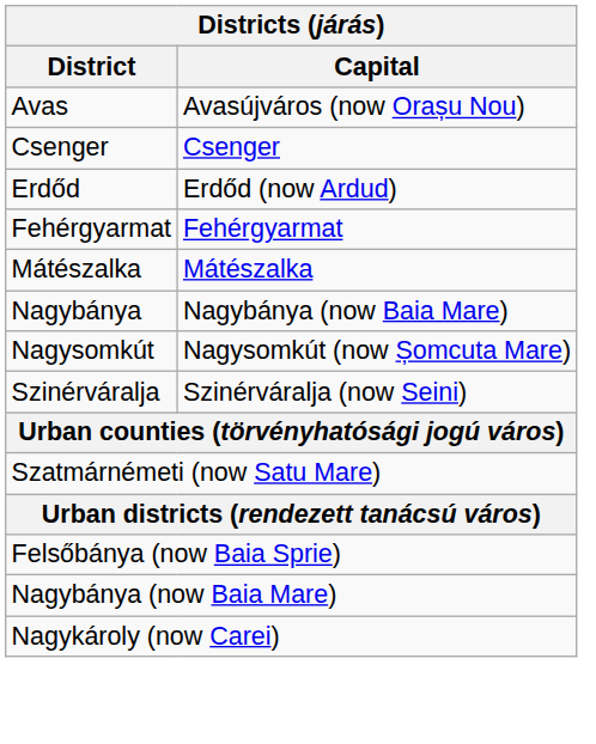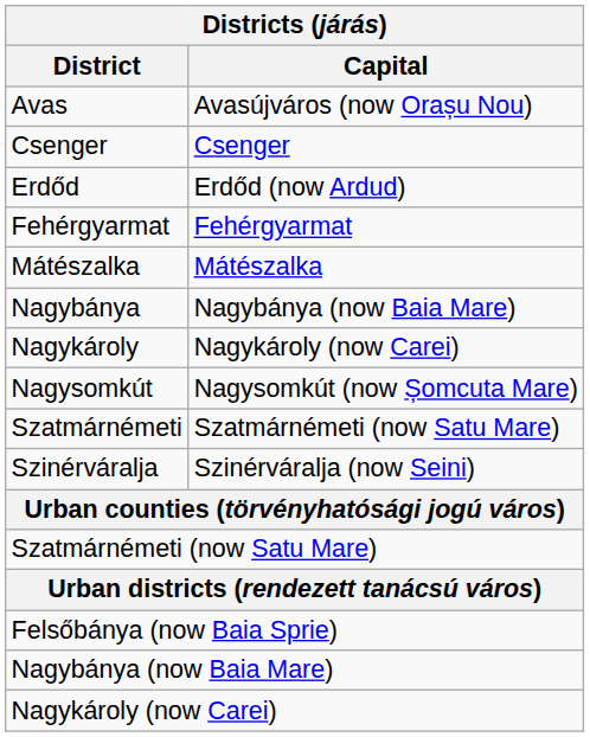+ row: Nagykároly | Nagykároly (now Carei)
+ row: Szatmárnémeti | Szatmárnémeti (now Satu Mare)
